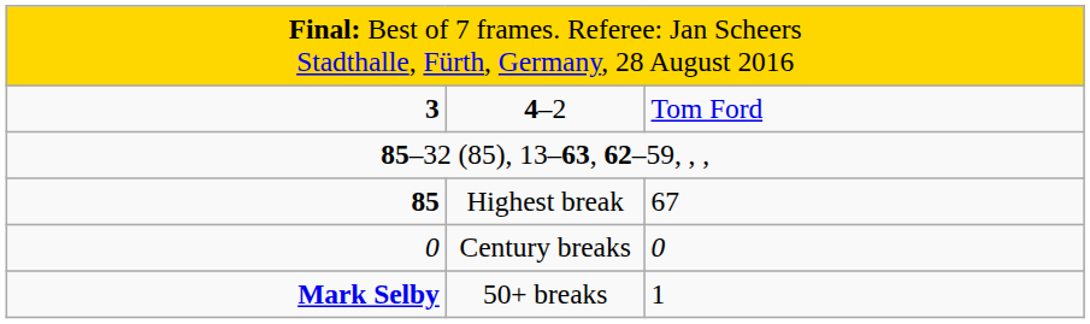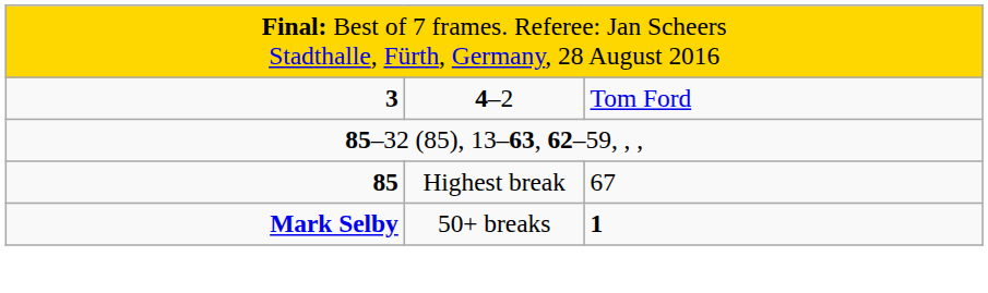- row: 0 | Century breaks | 0
50+ breaks | column 3: normal -> bold
